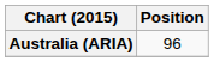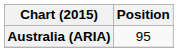Australia (ARIA) | Position: 96 -> 95
